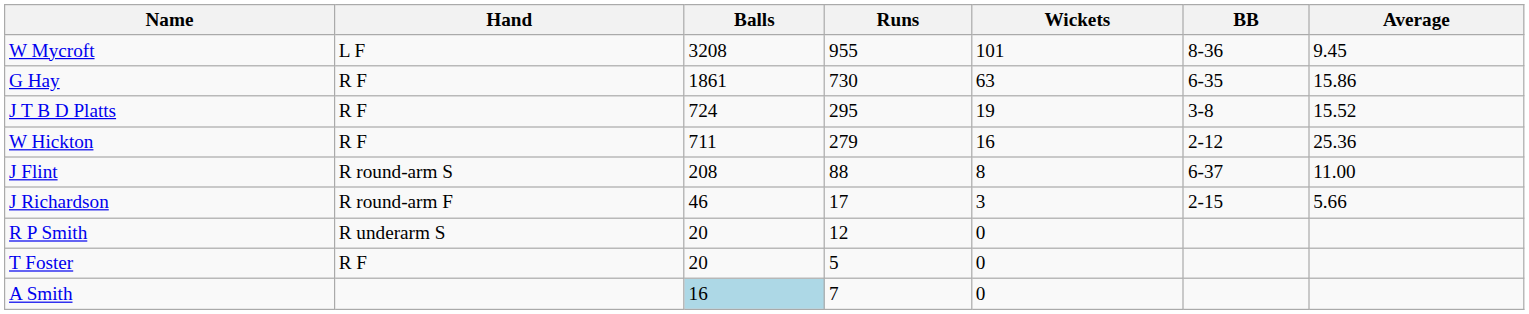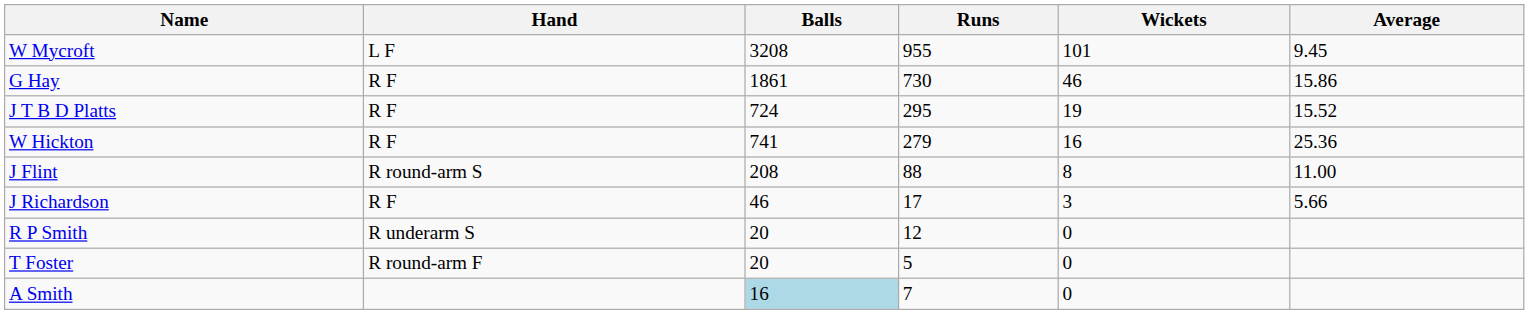- column: BB | 8-36 | 6-35 | 3-8 | 2-12 | 6-37 | 2-15
G Hay | Wickets: 63 -> 46
W Hickton | Balls: 711 -> 741
J Richardson | Hand: R round-arm F -> R F
T Foster | Hand: R F -> R round-arm F
